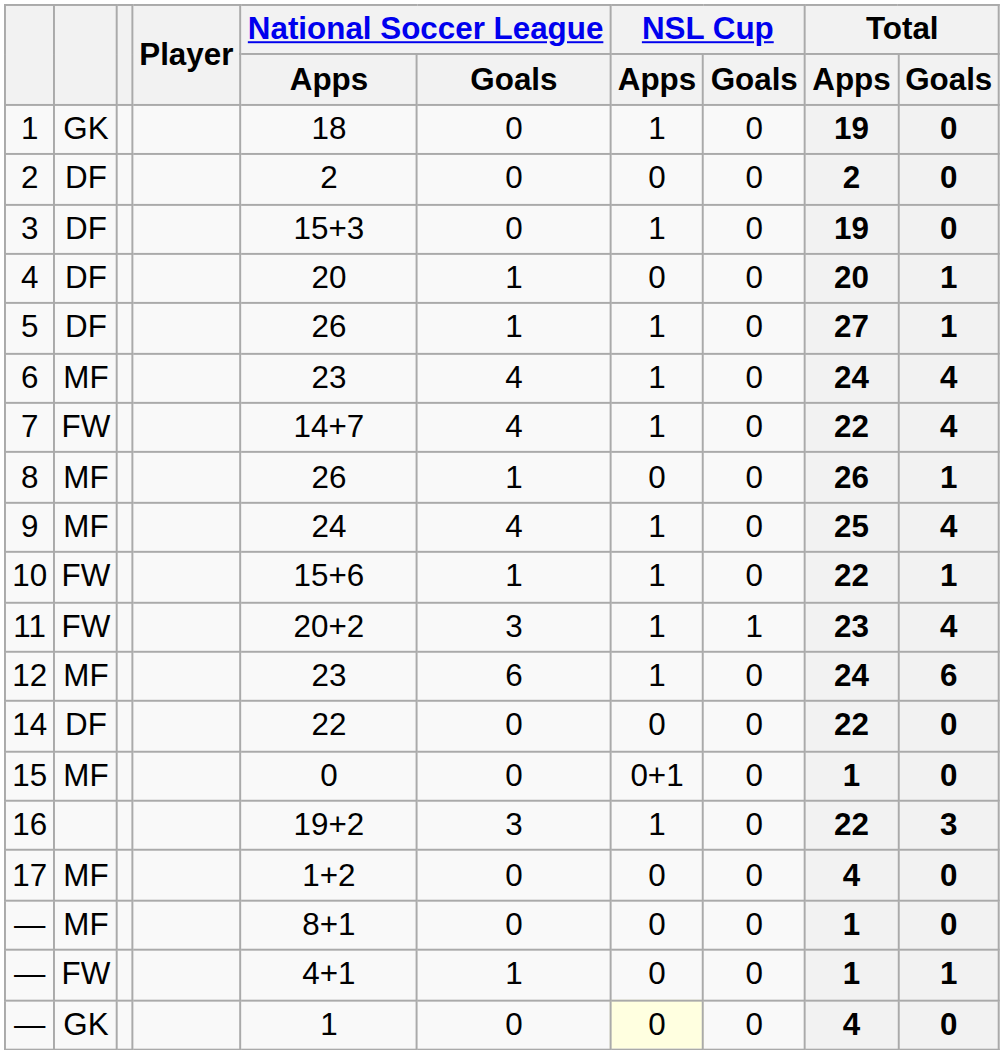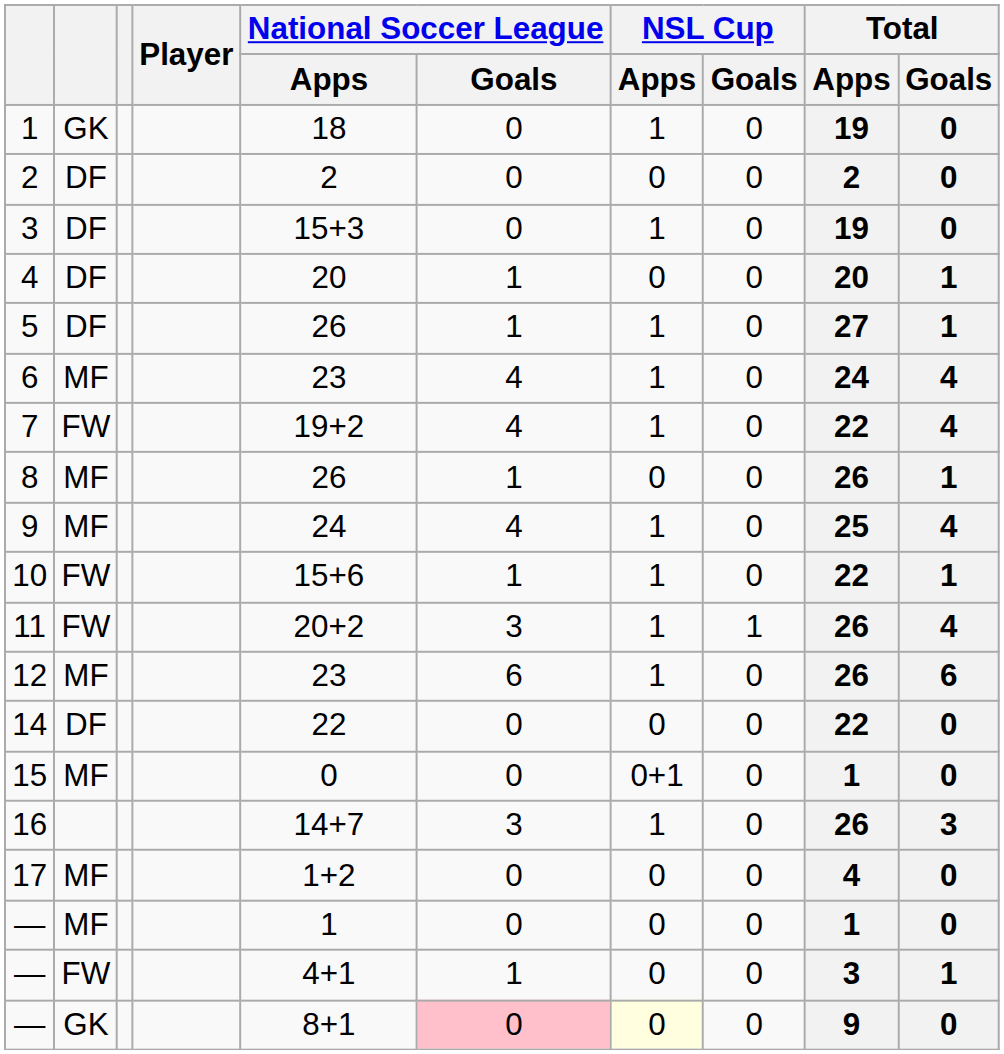7 | National Soccer League / Apps: 14+7 -> 19+2
11 | Total / Apps: 23 -> 26
12 | Total / Apps: 24 -> 26
16 | National Soccer League / Apps: 19+2 -> 14+7
16 | Total / Apps: 22 -> 26
— / MF | National Soccer League / Apps: 8+1 -> 1
— / FW | Total / Apps: 1 -> 3
— / GK | National Soccer League / Apps: 1 -> 8+1
— / GK | National Soccer League / Goals: no background -> pink background
— / GK | Total / Apps: 4 -> 9
